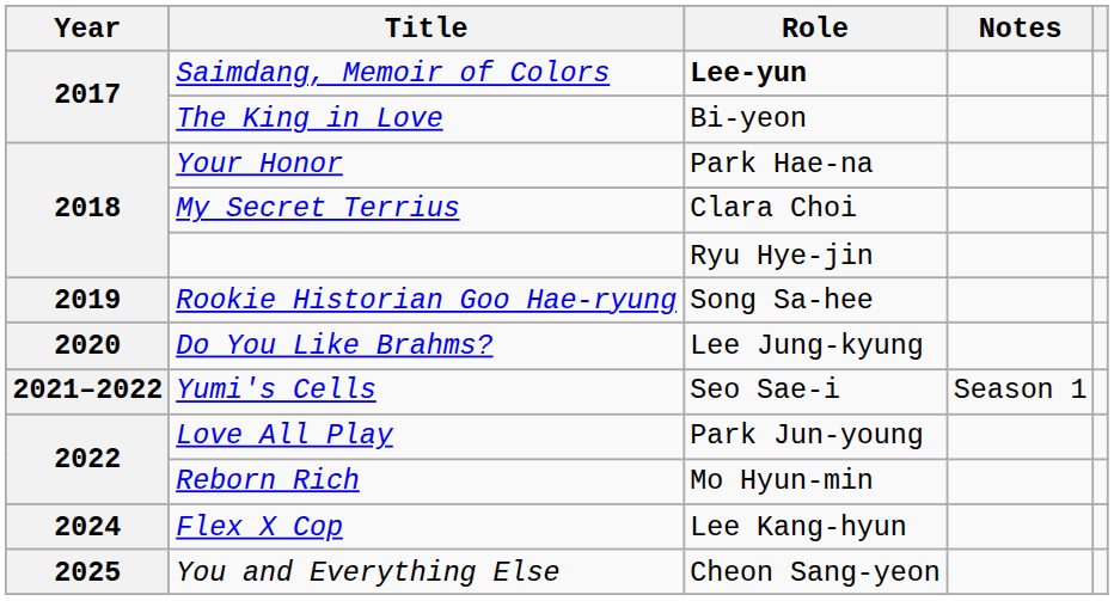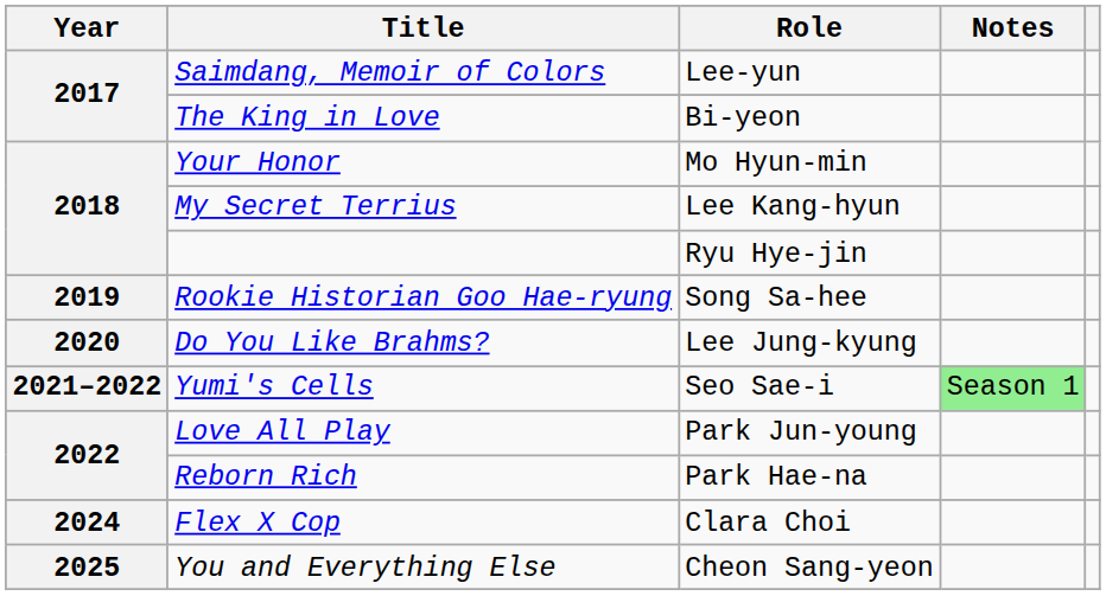Saimdang, Memoir of Colors | Role: bold -> normal
Your Honor | Role: Park Hae-na -> Mo Hyun-min
My Secret Terrius | Role: Clara Choi -> Lee Kang-hyun
Yumi's Cells | Notes: no background -> lightgreen background
Reborn Rich | Role: Mo Hyun-min -> Park Hae-na
Flex X Cop | Role: Lee Kang-hyun -> Clara Choi
